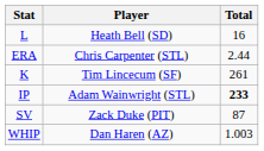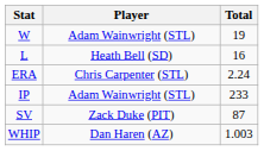+ row: W | Adam Wainwright (STL) | 19
ERA | Total: 2.44 -> 2.24
- row: K | Tim Lincecum (SF) | 261
IP | Total: bold -> normal
